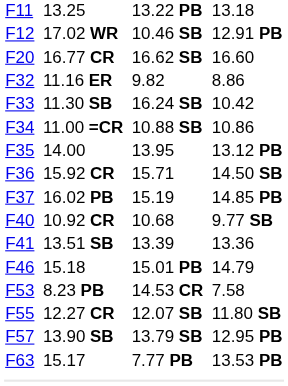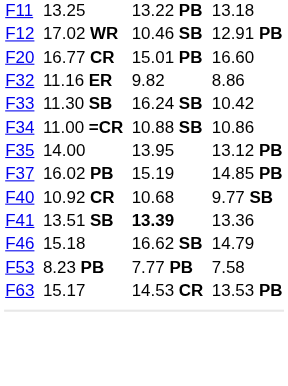16.77 CR | column 5: 16.62 SB -> 15.01 PB
- row: F36 | 15.92 CR | 15.71 | 14.50 SB
13.51 SB | column 5: normal -> bold
15.18 | column 5: 15.01 PB -> 16.62 SB
8.23 PB | column 5: 14.53 CR -> 7.77 PB
- row: F55 | 12.27 CR | 12.07 SB | 11.80 SB
- row: F57 | 13.90 SB | 13.79 SB | 12.95 PB
15.17 | column 5: 7.77 PB -> 14.53 CR
